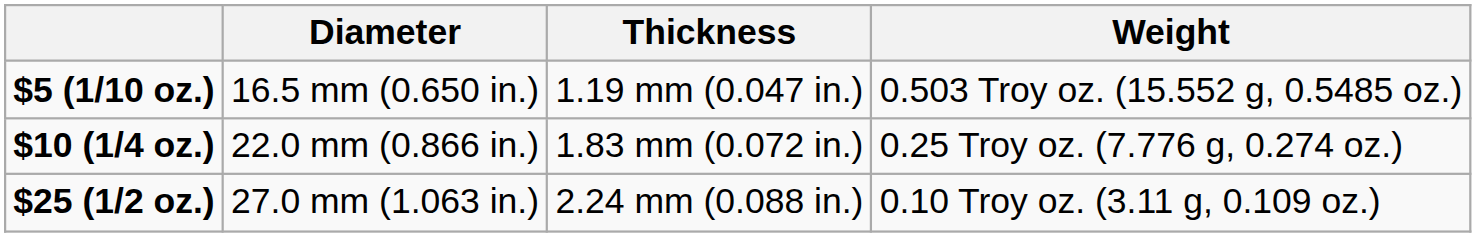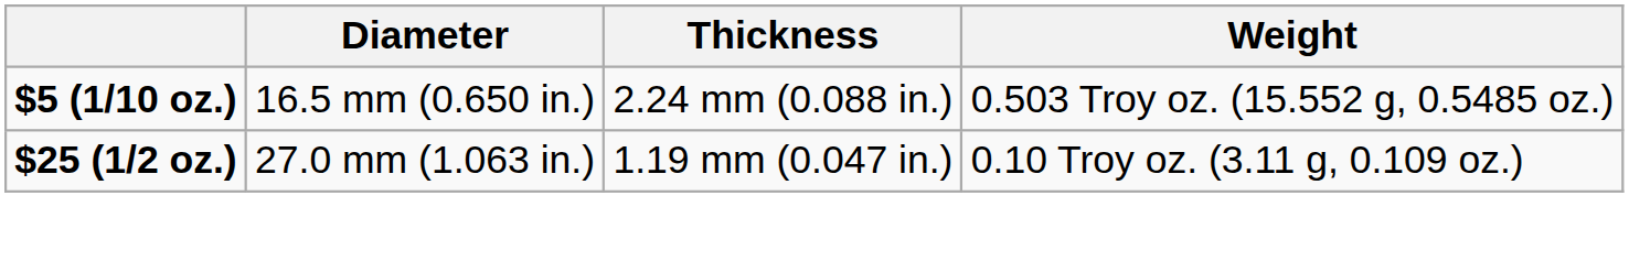$5 (1/10 oz.) | Thickness: 1.19 mm (0.047 in.) -> 2.24 mm (0.088 in.)
- row: $10 (1/4 oz.) | 22.0 mm (0.866 in.) | 1.83 mm (0.072 in.) | 0.25 Troy oz. (7.776 g, 0.274 oz.)
$25 (1/2 oz.) | Thickness: 2.24 mm (0.088 in.) -> 1.19 mm (0.047 in.)
